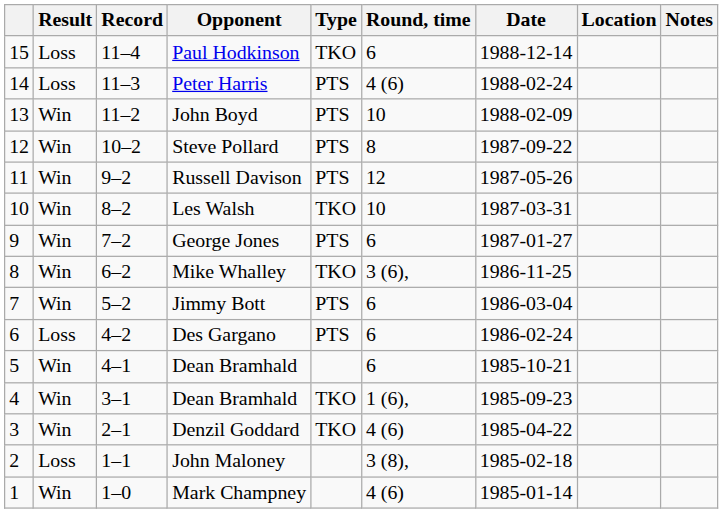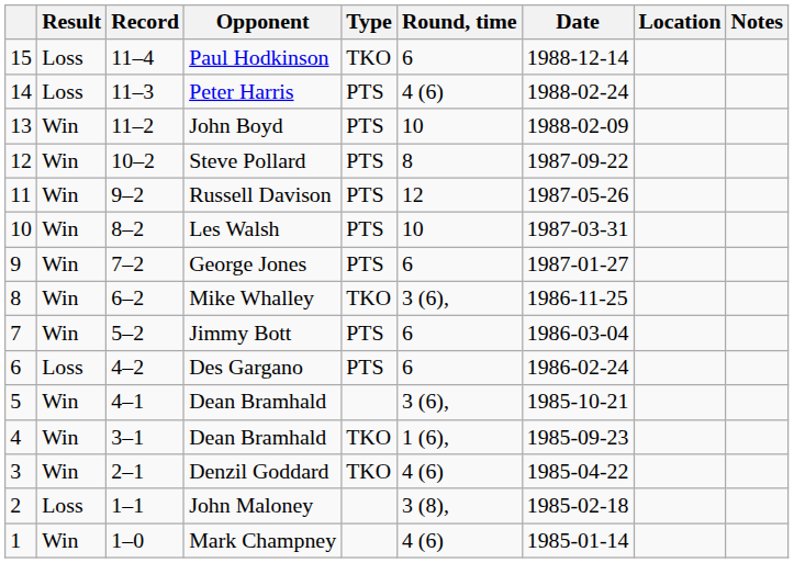Les Walsh | Type: TKO -> PTS
5 / Dean Bramhald | Round, time: 6 -> 3 (6),
